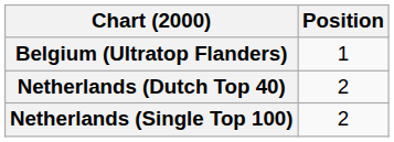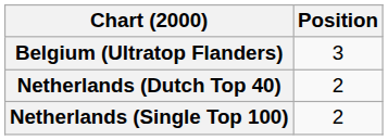Belgium (Ultratop Flanders) | Position: 1 -> 3
